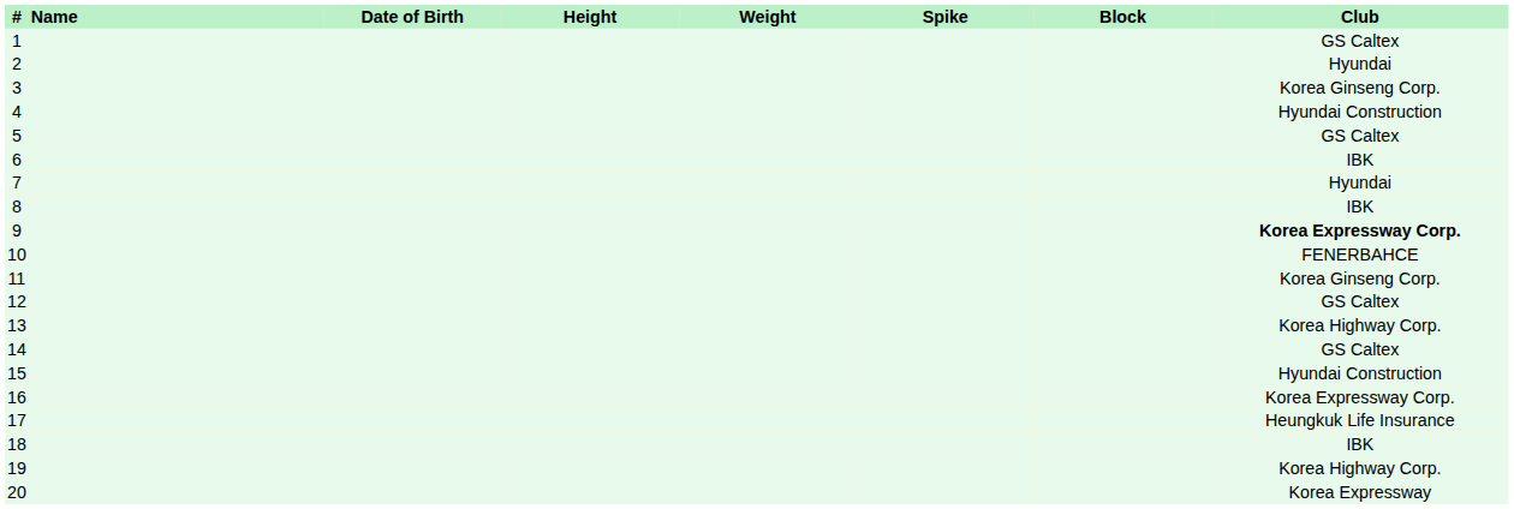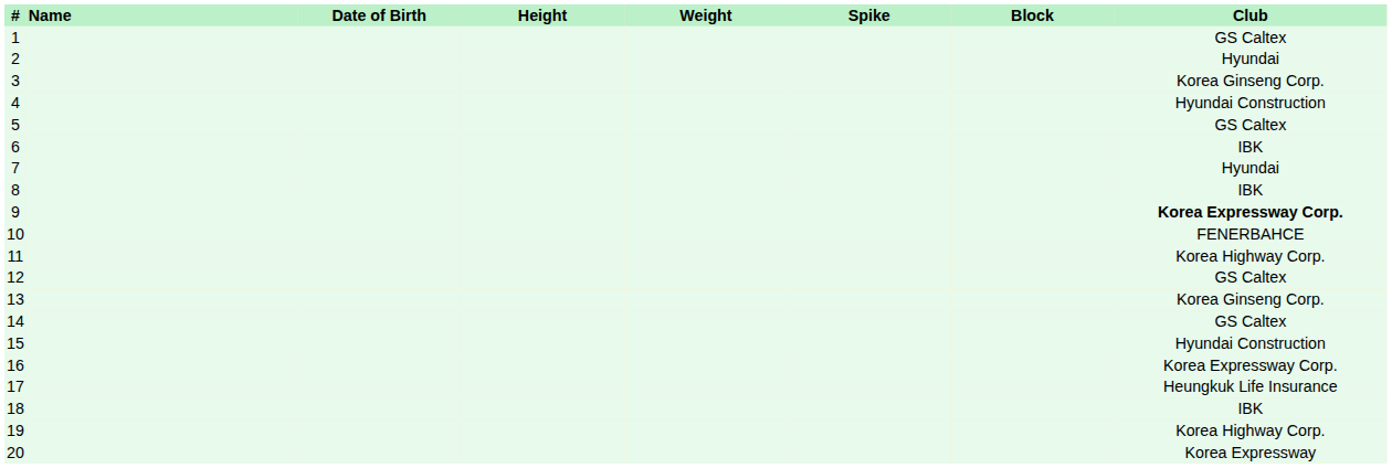11 | Club: Korea Ginseng Corp. -> Korea Highway Corp.
13 | Club: Korea Highway Corp. -> Korea Ginseng Corp.
